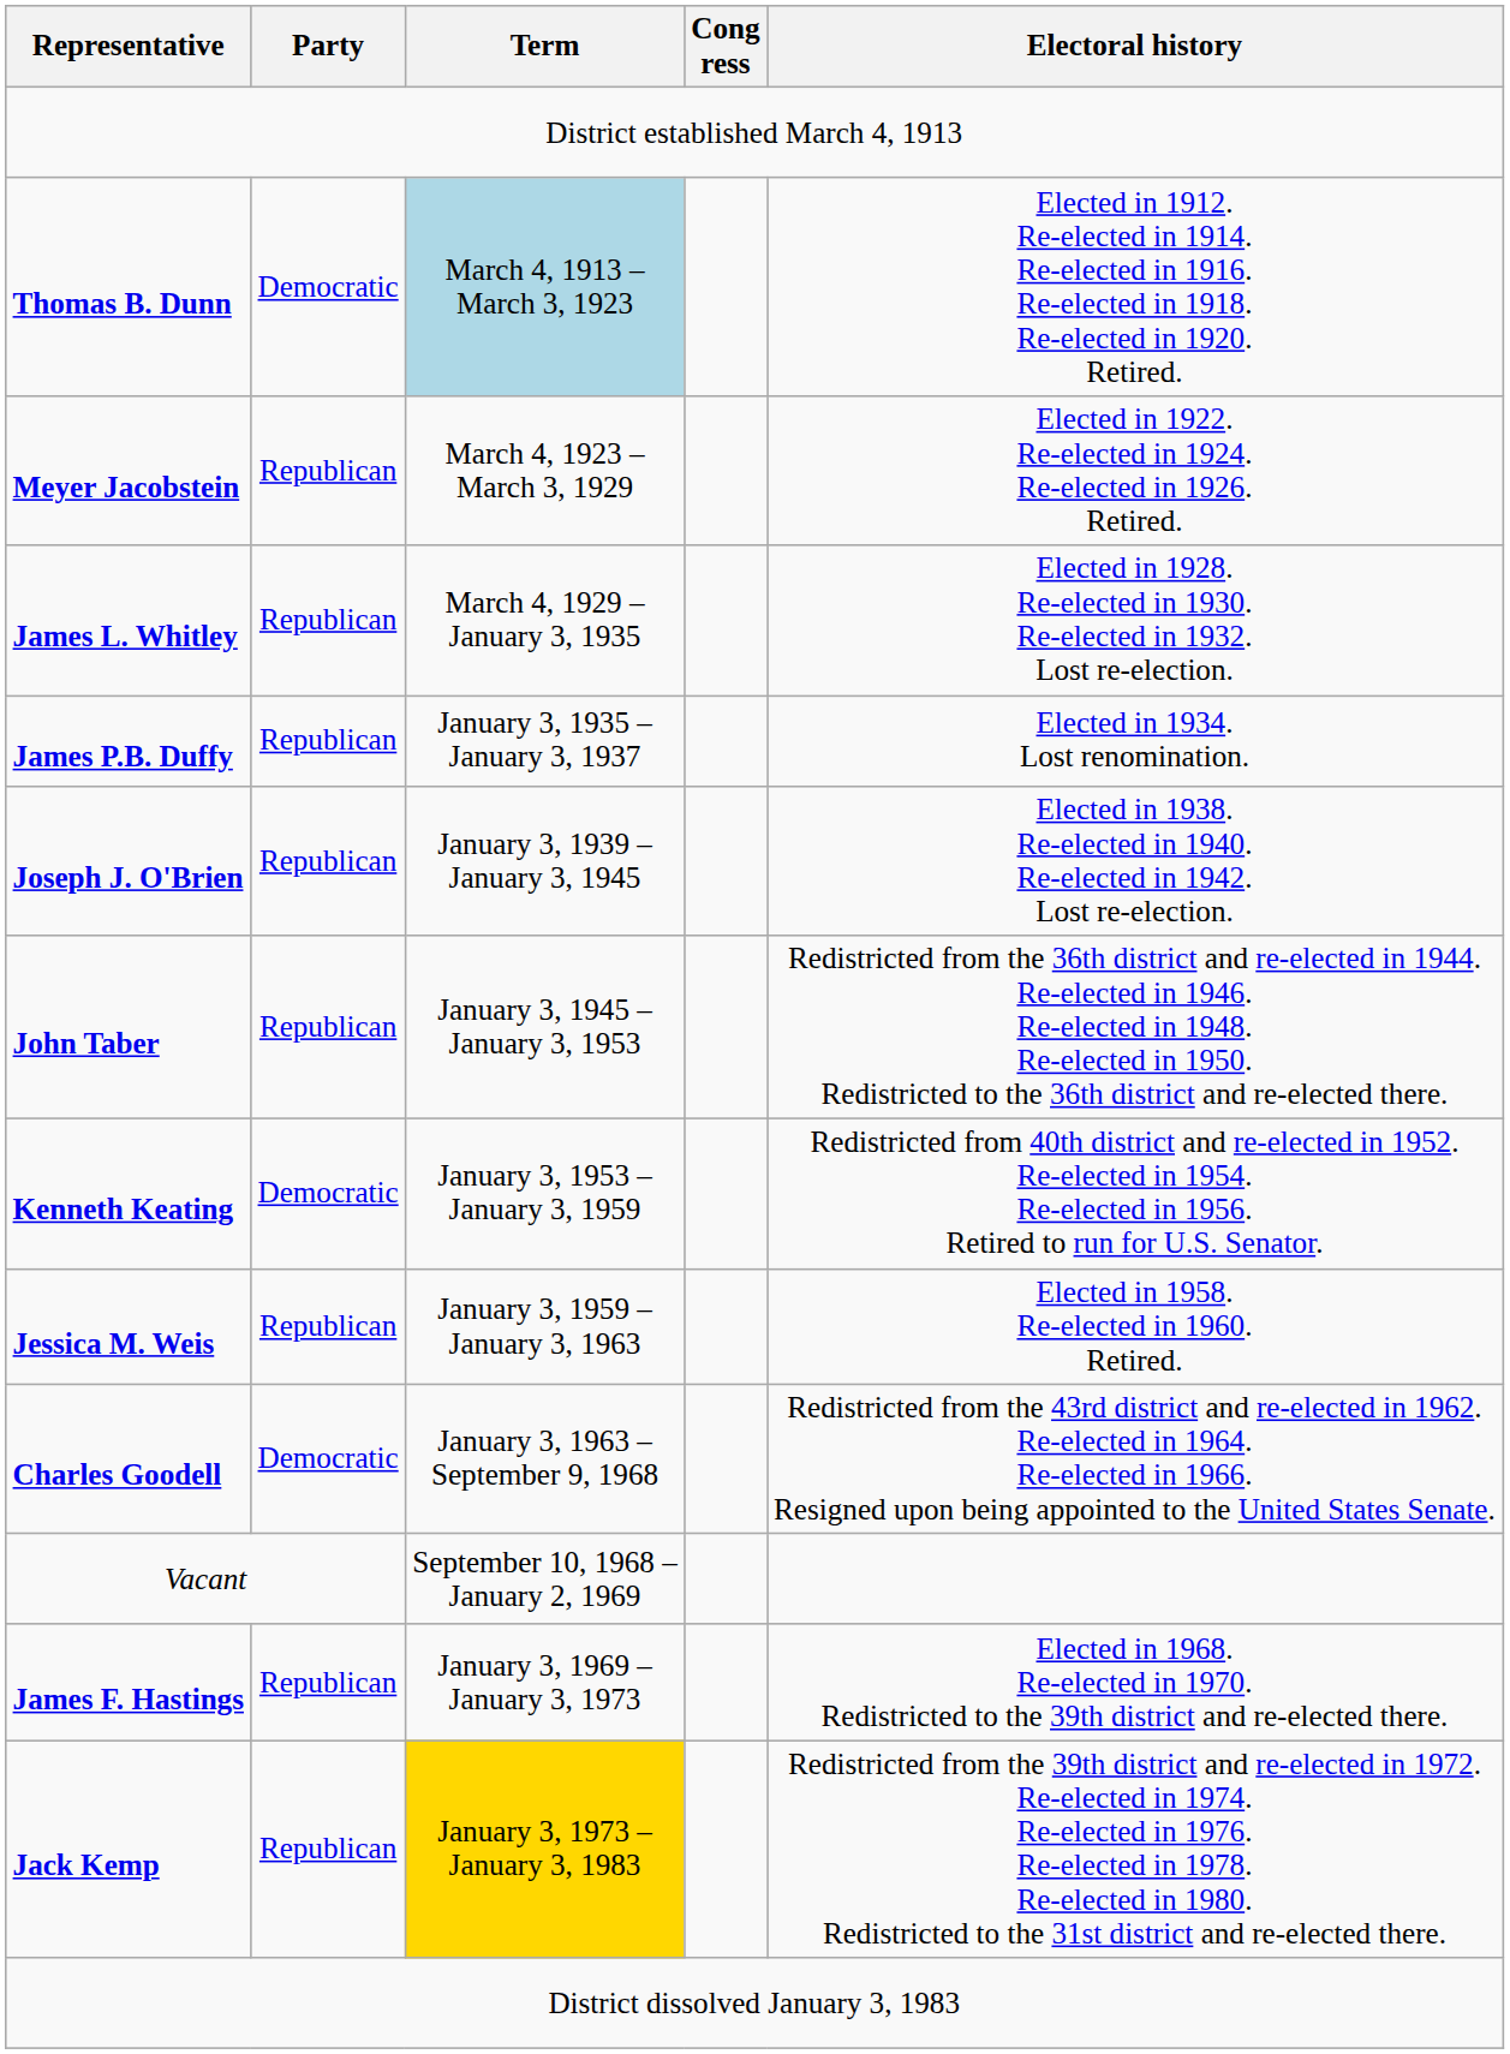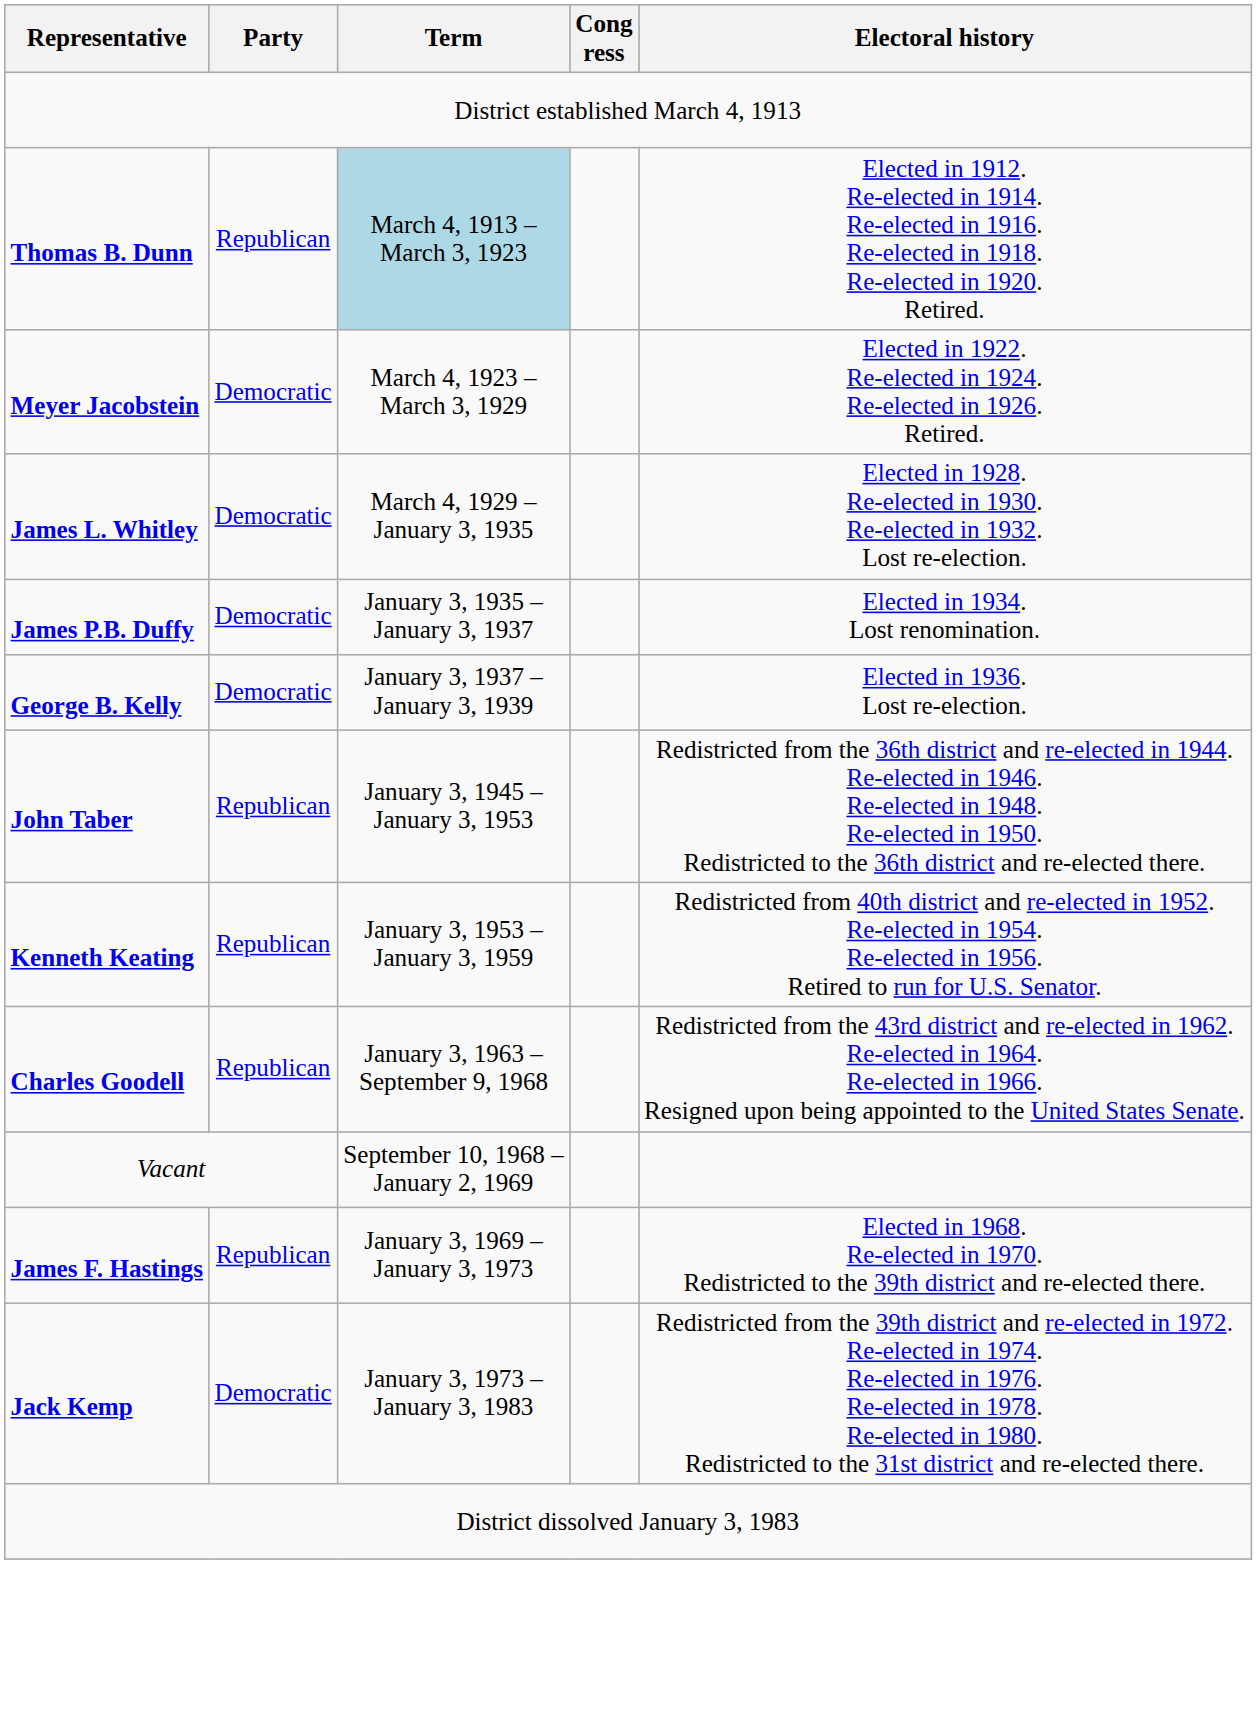Thomas B. Dunn | Party: Democratic -> Republican
Meyer Jacobstein | Party: Republican -> Democratic
James L. Whitley | Party: Republican -> Democratic
James P.B. Duffy | Party: Republican -> Democratic
+ row: George B. Kelly | Democratic | January 3, 1937 – January 3, 1939 | Elected in 1936. Lost re-election.
- row: Joseph J. O'Brien | Republican | January 3, 1939 – January 3, 1945 | Elected in 1938. Re-elected in 1940. Re-elected in 1942. Lost re-election.
Kenneth Keating | Party: Democratic -> Republican
- row: Jessica M. Weis | Republican | January 3, 1959 – January 3, 1963 | Elected in 1958. Re-elected in 1960. Retired.
Charles Goodell | Party: Democratic -> Republican
Jack Kemp | Party: Republican -> Democratic
Jack Kemp | Term: gold background -> no background
